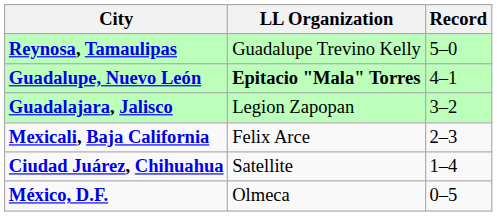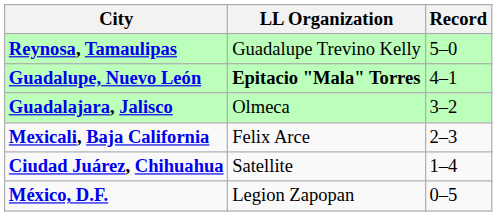Guadalajara, Jalisco | LL Organization: Legion Zapopan -> Olmeca
México, D.F. | LL Organization: Olmeca -> Legion Zapopan
